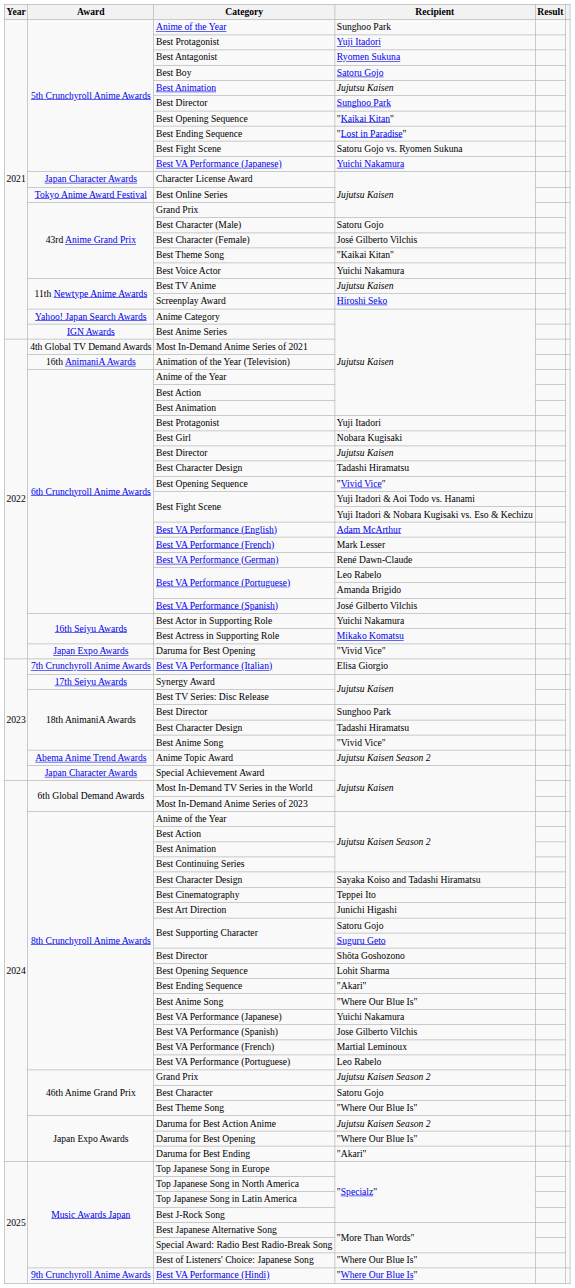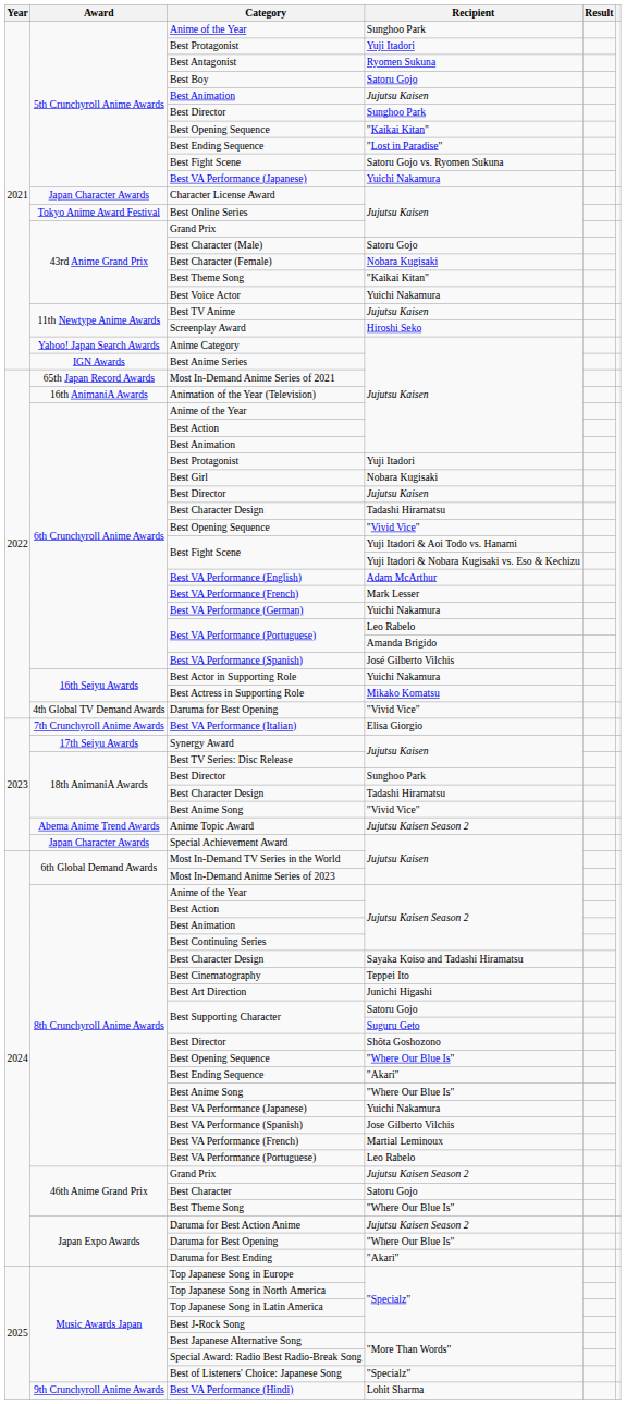Best Character (Female) | Recipient: José Gilberto Vilchis -> Nobara Kugisaki
Most In-Demand Anime Series of 2021 | Award: 4th Global TV Demand Awards -> 65th Japan Record Awards
Best VA Performance (German) | Recipient: René Dawn-Claude -> Yuichi Nakamura
2022 / Daruma for Best Opening | Award: Japan Expo Awards -> 4th Global TV Demand Awards
2024 / Best Opening Sequence | Recipient: Lohit Sharma -> "Where Our Blue Is"
Best of Listeners' Choice: Japanese Song | Recipient: "Where Our Blue Is" -> "Specialz"
Best VA Performance (Hindi) | Recipient: "Where Our Blue Is" -> Lohit Sharma
